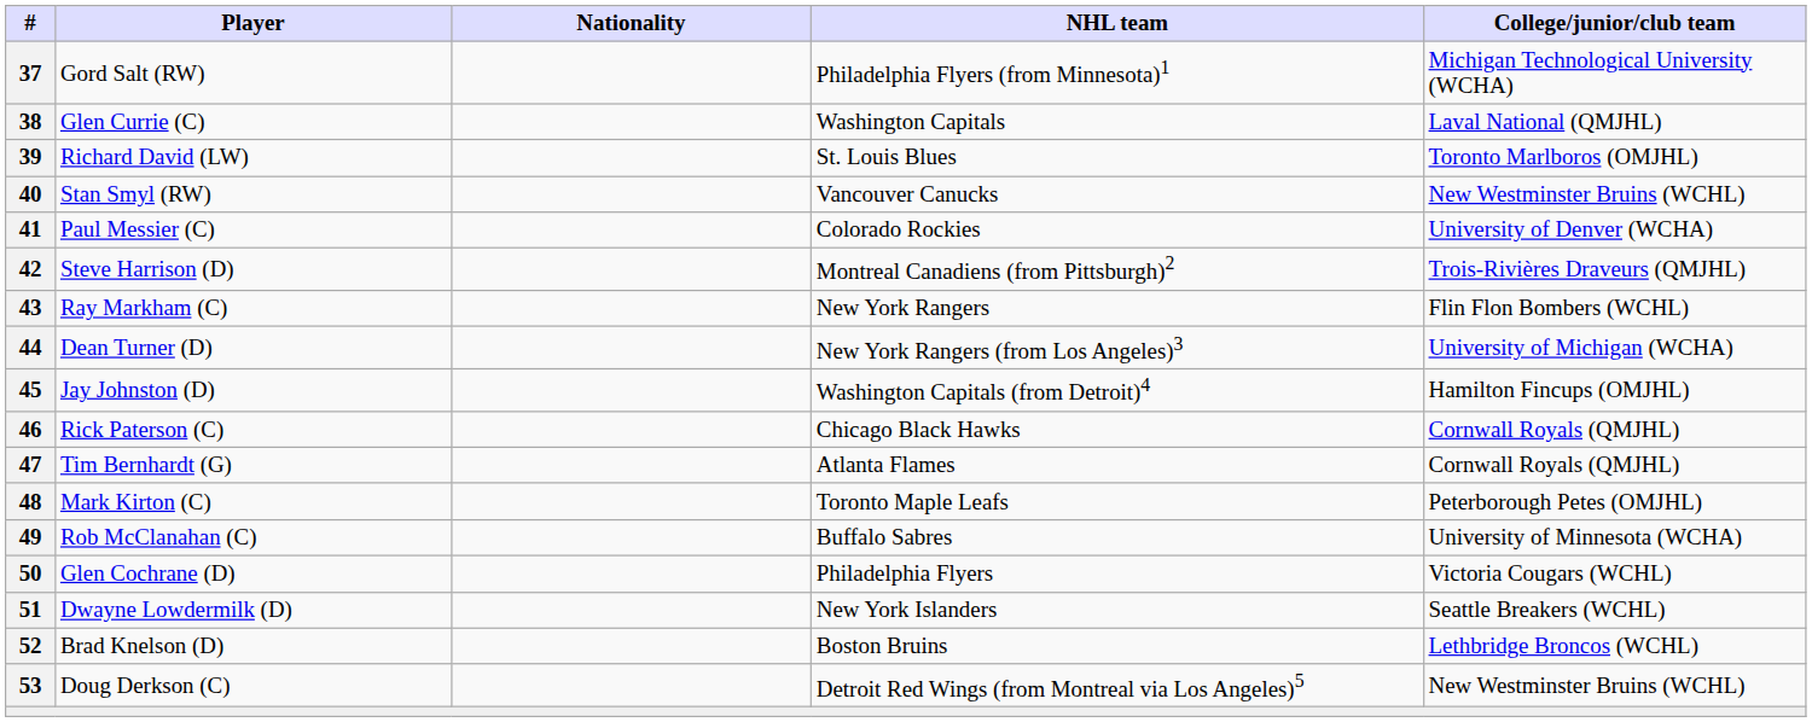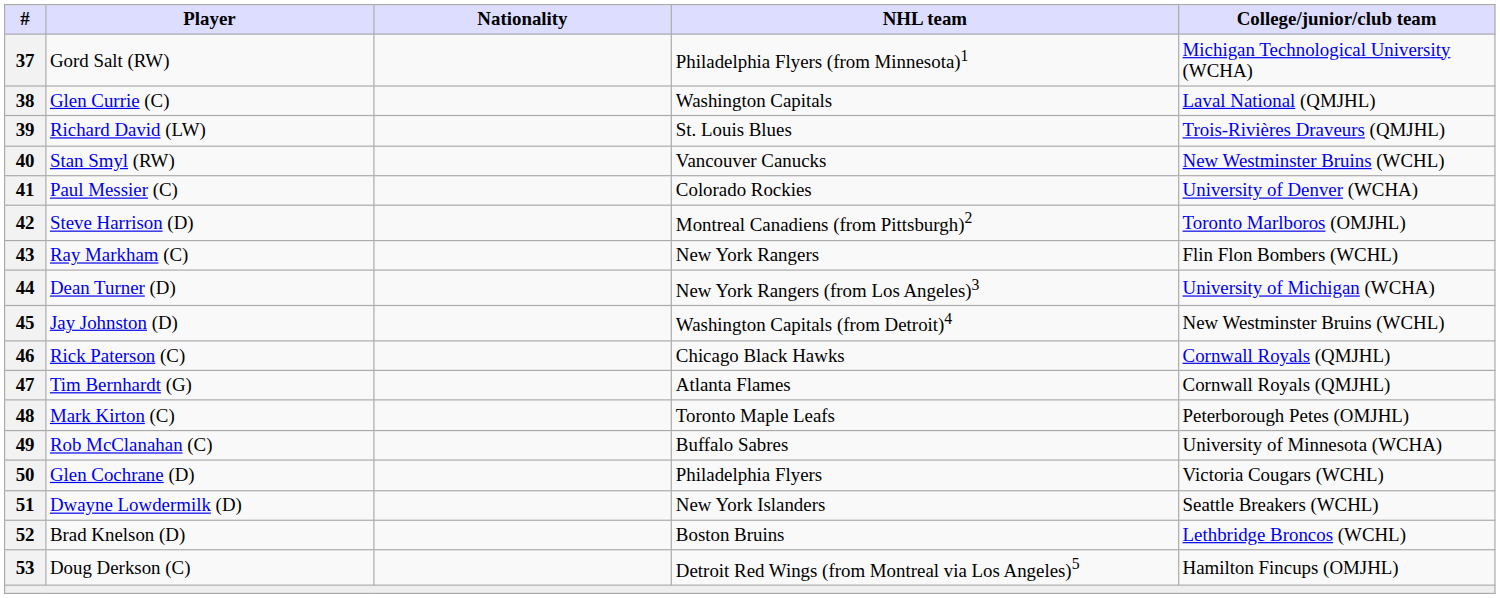39 | College/junior/club team: Toronto Marlboros (OMJHL) -> Trois-Rivières Draveurs (QMJHL)
42 | College/junior/club team: Trois-Rivières Draveurs (QMJHL) -> Toronto Marlboros (OMJHL)
45 | College/junior/club team: Hamilton Fincups (OMJHL) -> New Westminster Bruins (WCHL)
53 | College/junior/club team: New Westminster Bruins (WCHL) -> Hamilton Fincups (OMJHL)
